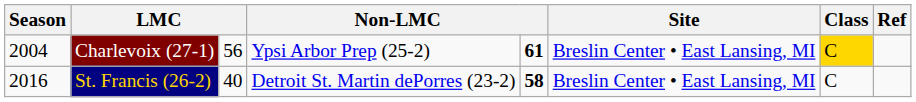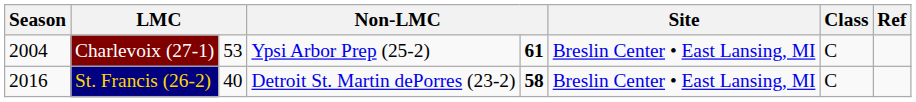Charlevoix (27-1) | column 3: 56 -> 53
Charlevoix (27-1) | Class: gold background -> no background
